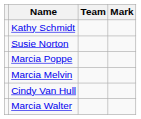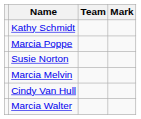rows swapped: Marcia Poppe <-> Susie Norton
